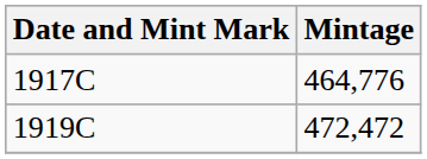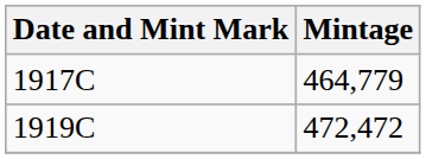1917C | Mintage: 464,776 -> 464,779
